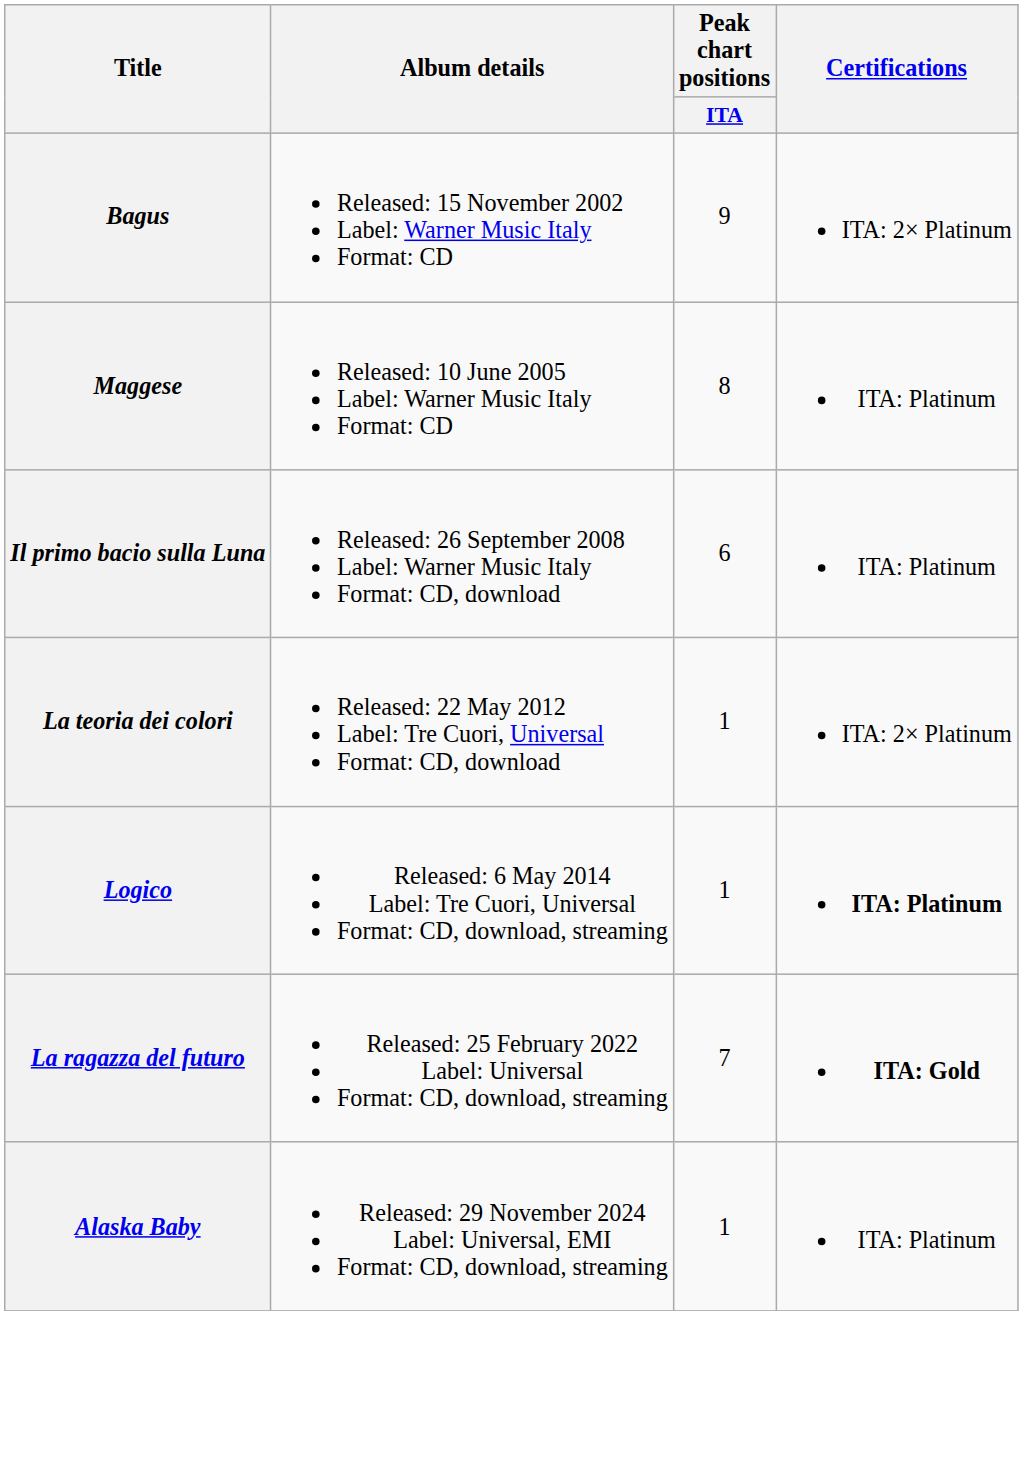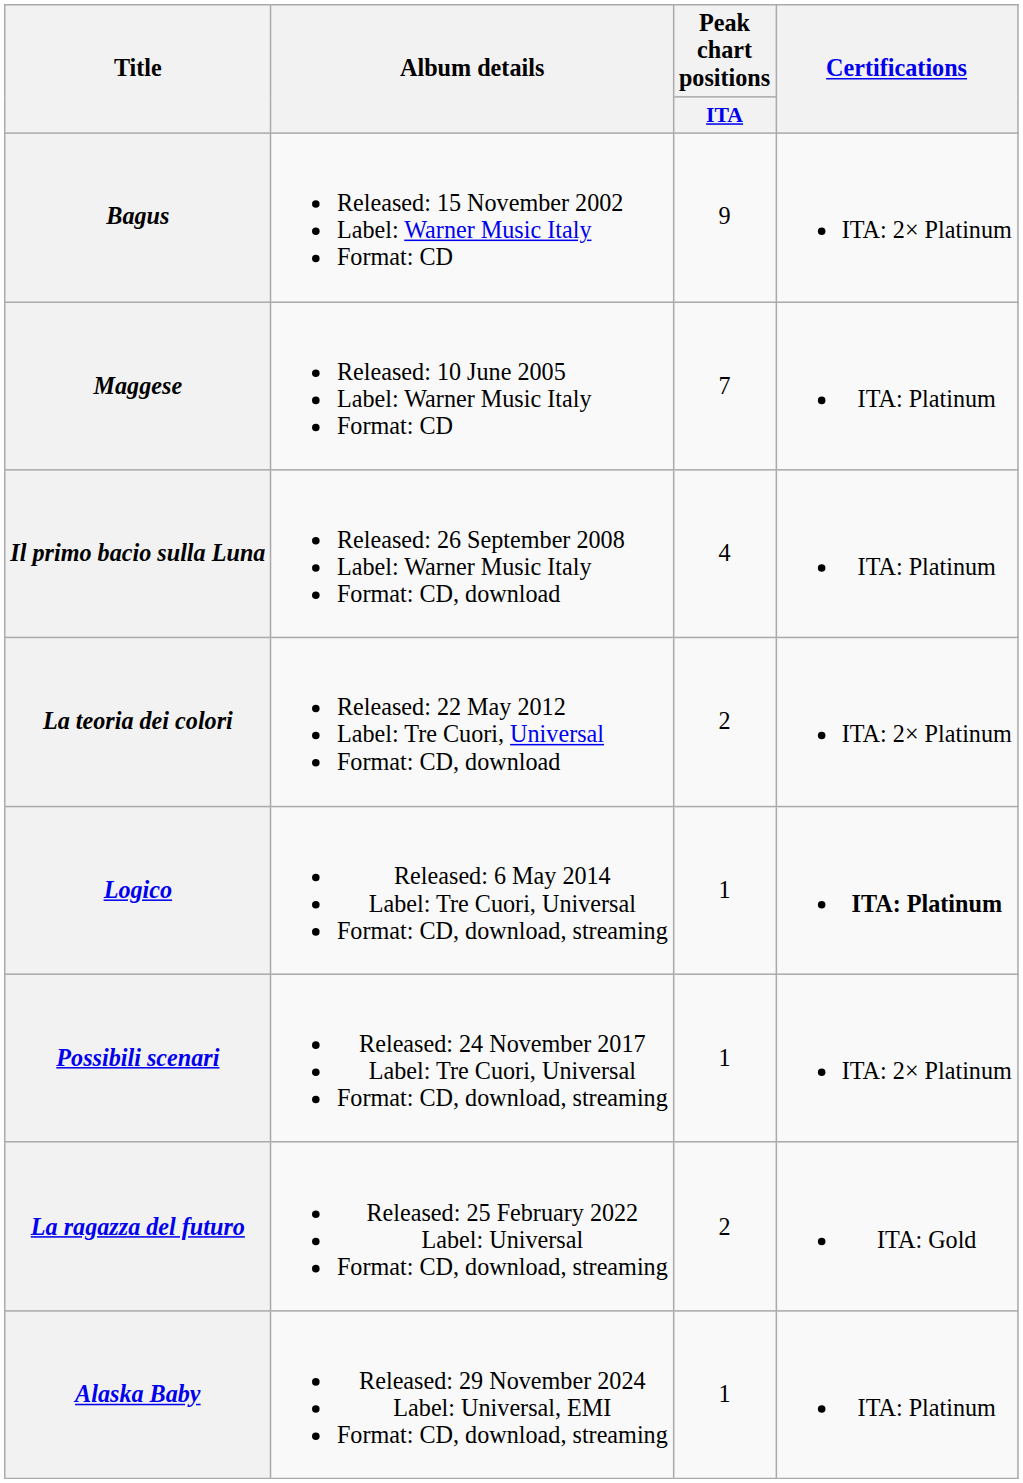Maggese | Peak chart positions / ITA: 8 -> 7
Il primo bacio sulla Luna | Peak chart positions / ITA: 6 -> 4
La teoria dei colori | Peak chart positions / ITA: 1 -> 2
+ row: Possibili scenari | Released: 24 November 2017 Label: Tre Cuori, Universal Format: CD, download, streaming | 1 | ITA: 2× Platinum
La ragazza del futuro | Peak chart positions / ITA: 7 -> 2
La ragazza del futuro | Certifications: bold -> normal
